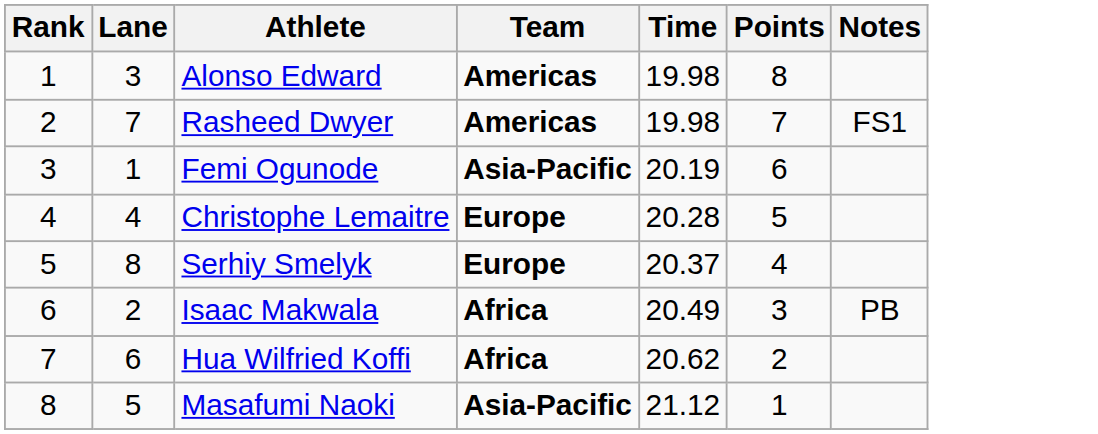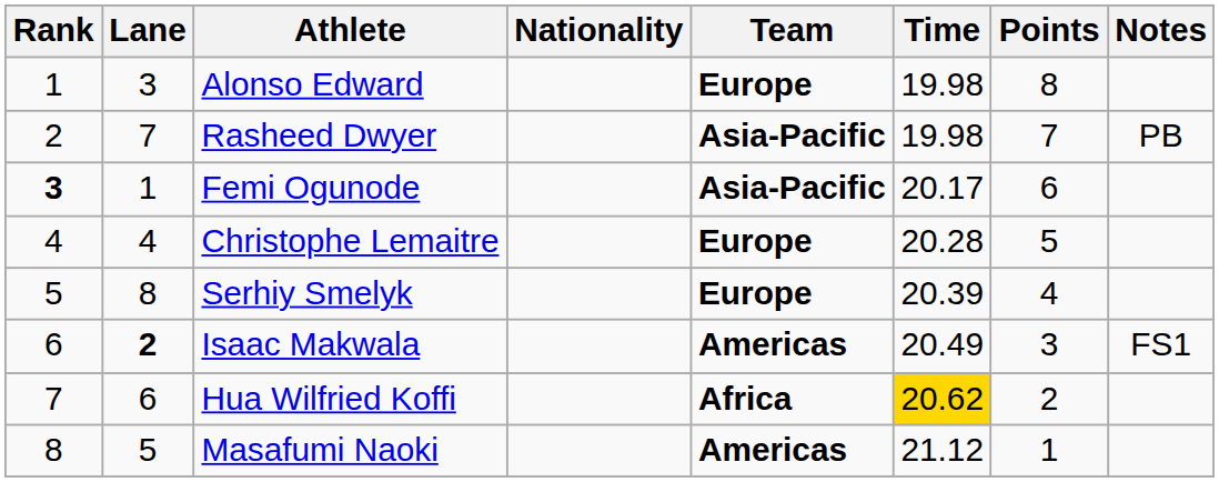+ column: Nationality
Alonso Edward | Team: Americas -> Europe
Rasheed Dwyer | Team: Americas -> Asia-Pacific
Rasheed Dwyer | Notes: FS1 -> PB
Femi Ogunode | Rank: normal -> bold
Femi Ogunode | Time: 20.19 -> 20.17
Serhiy Smelyk | Time: 20.37 -> 20.39
Isaac Makwala | Lane: normal -> bold
Isaac Makwala | Team: Africa -> Americas
Isaac Makwala | Notes: PB -> FS1
Hua Wilfried Koffi | Time: no background -> gold background
Masafumi Naoki | Team: Asia-Pacific -> Americas
